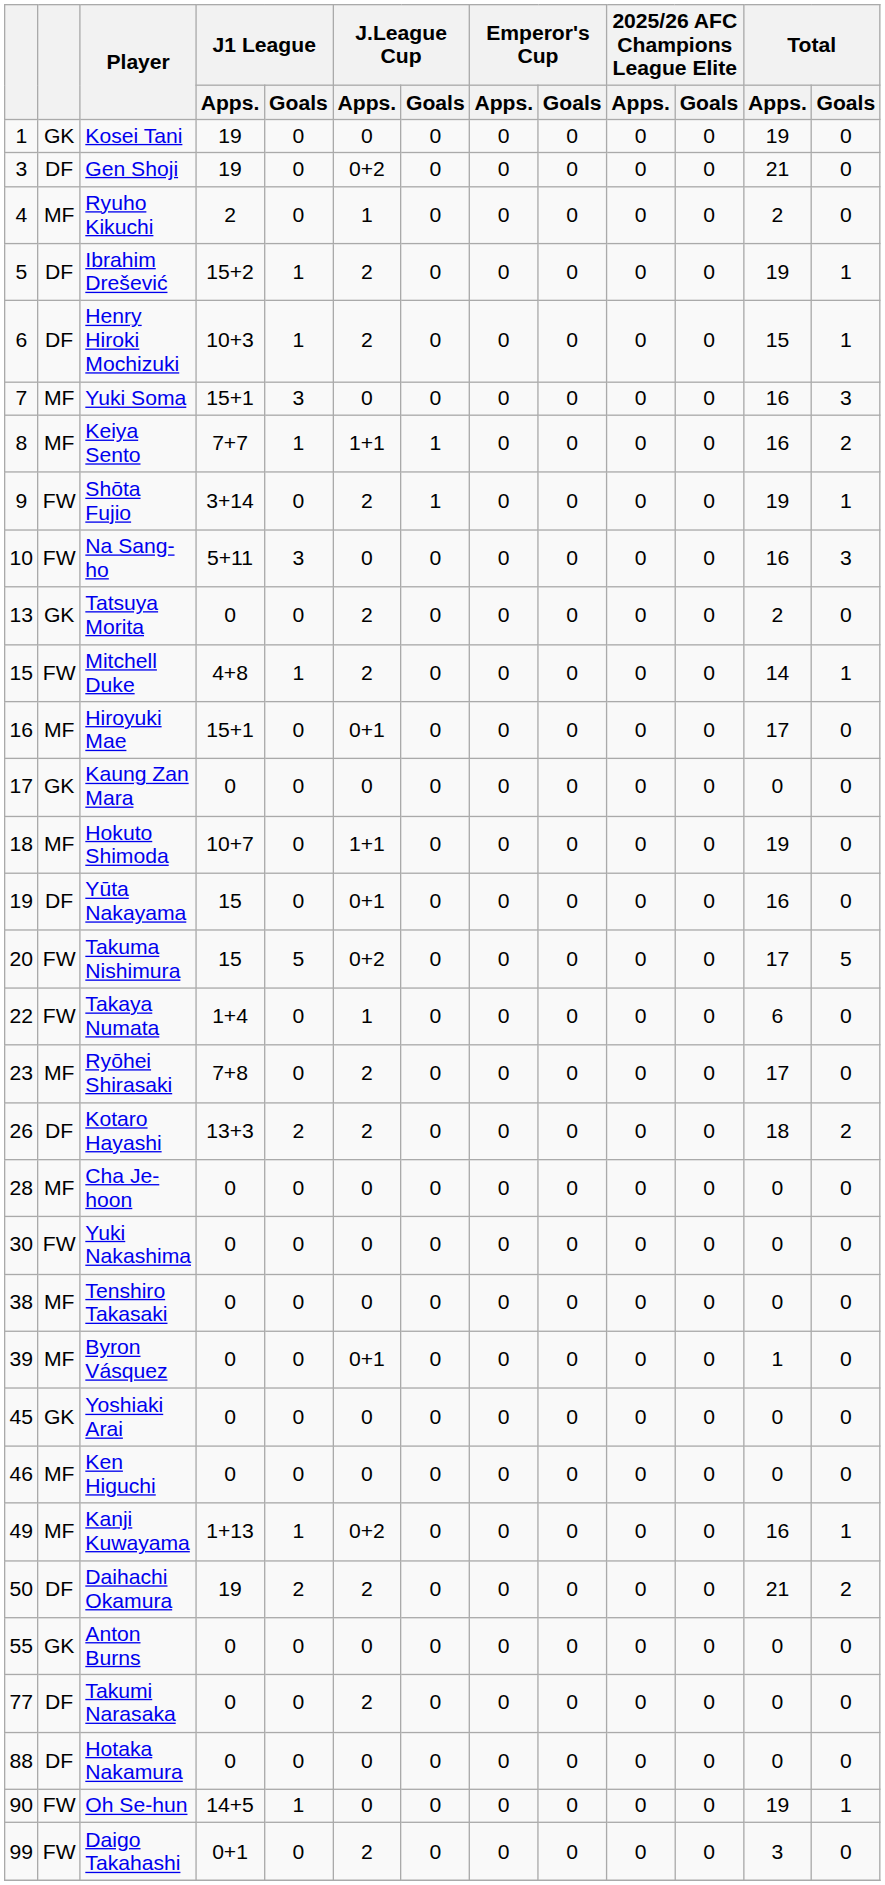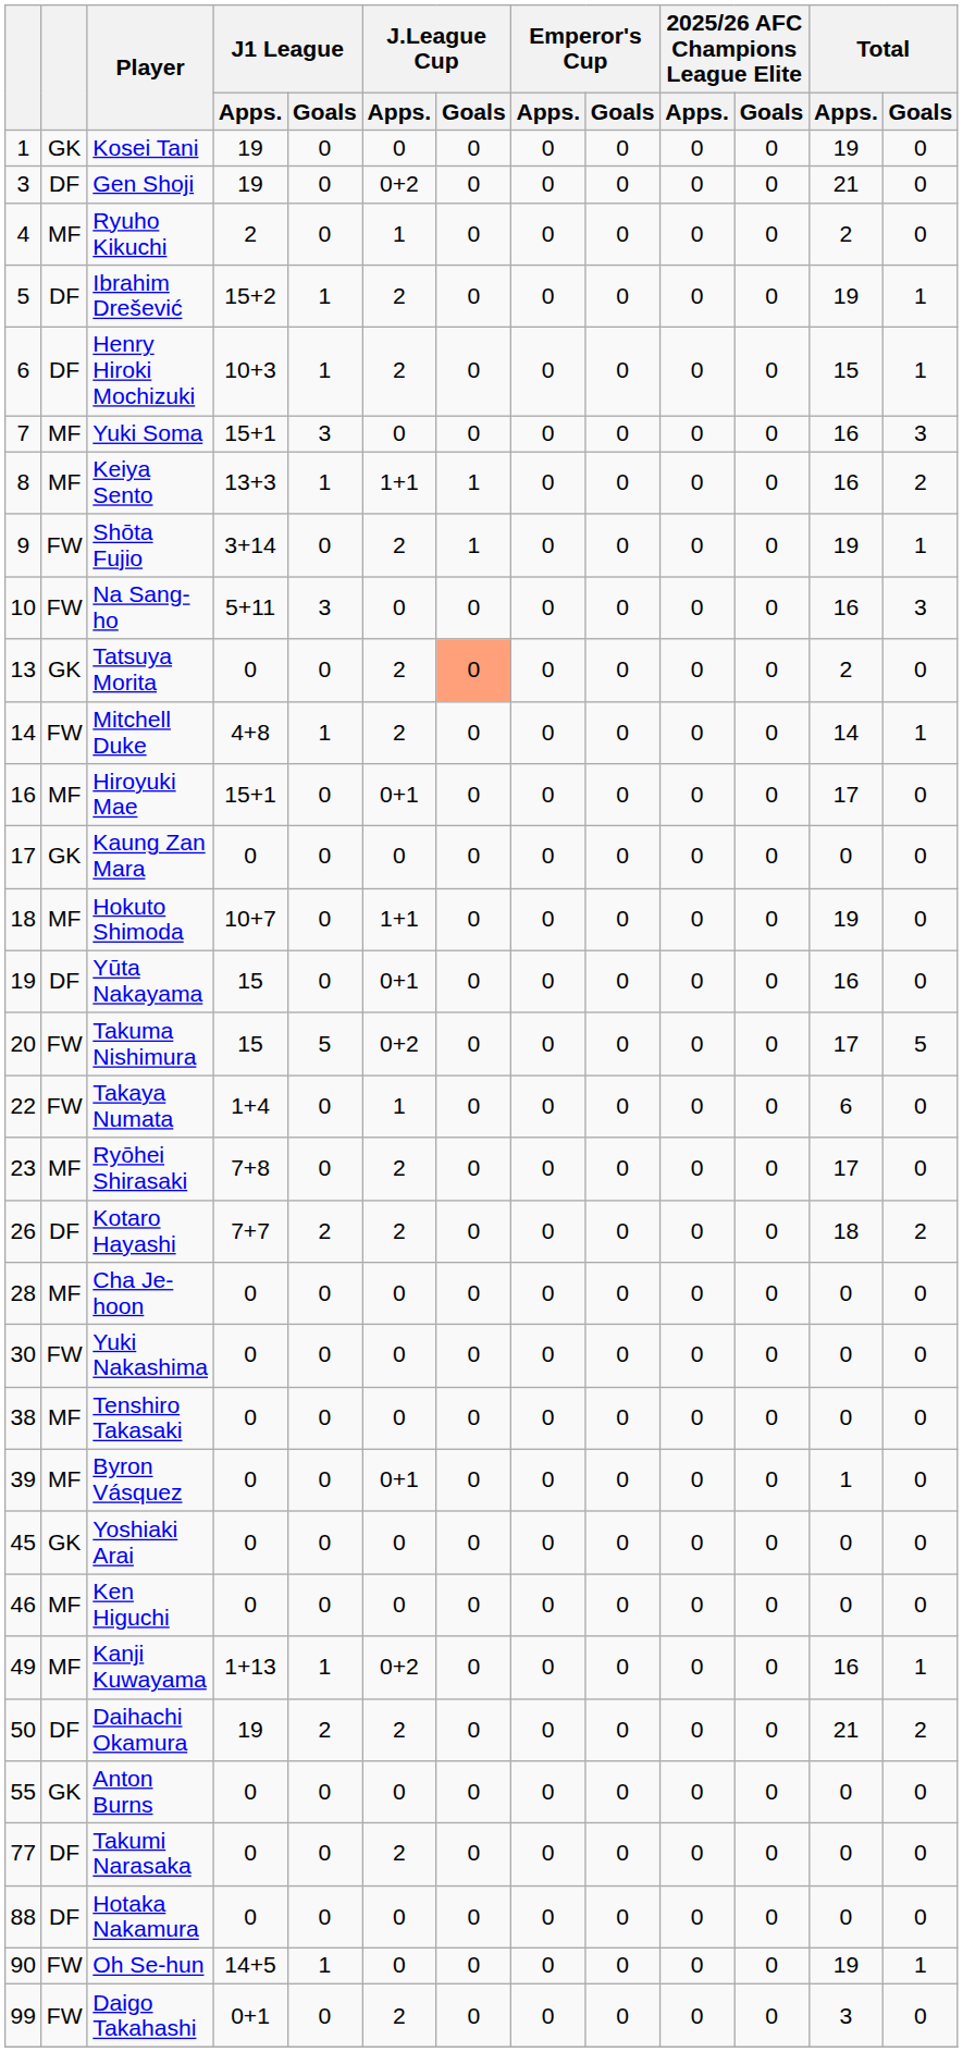Keiya Sento | J1 League / Apps.: 7+7 -> 13+3
Tatsuya Morita | J.League Cup / Goals: no background -> lightsalmon background
Mitchell Duke | column 1: 15 -> 14
Kotaro Hayashi | J1 League / Apps.: 13+3 -> 7+7
